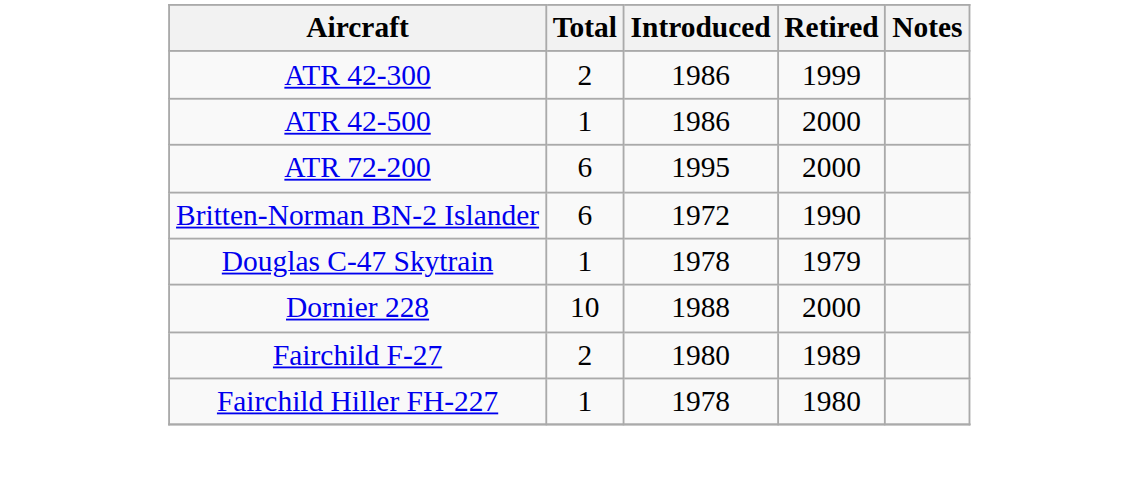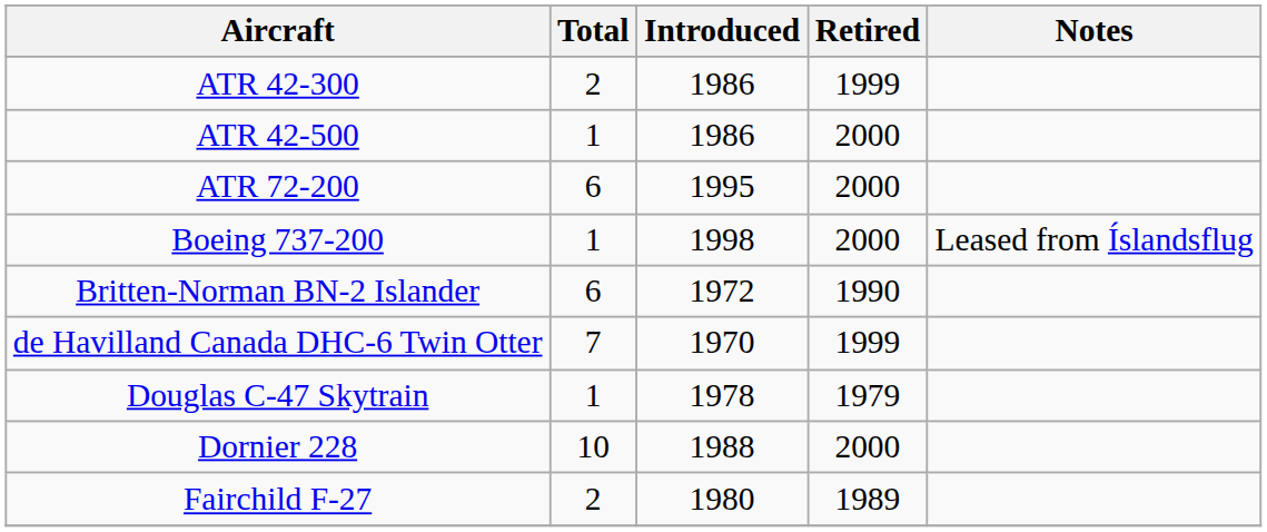+ row: Boeing 737-200 | 1 | 1998 | 2000 | Leased from Íslandsflug
+ row: de Havilland Canada DHC-6 Twin Otter | 7 | 1970 | 1999
- row: Fairchild Hiller FH-227 | 1 | 1978 | 1980
